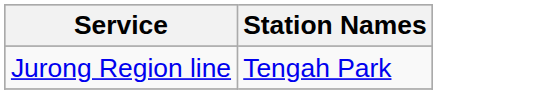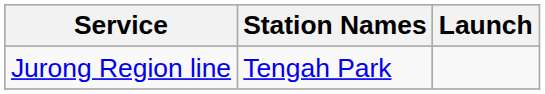+ column: Launch
